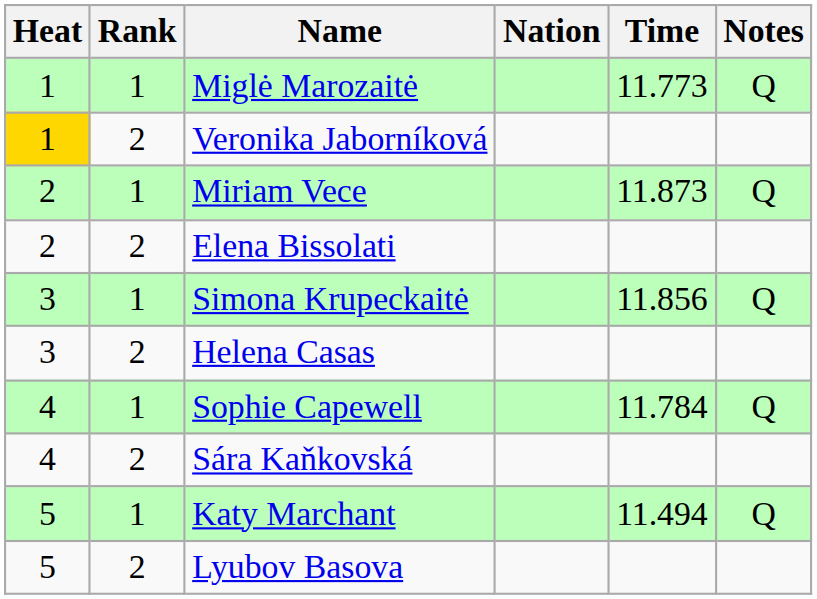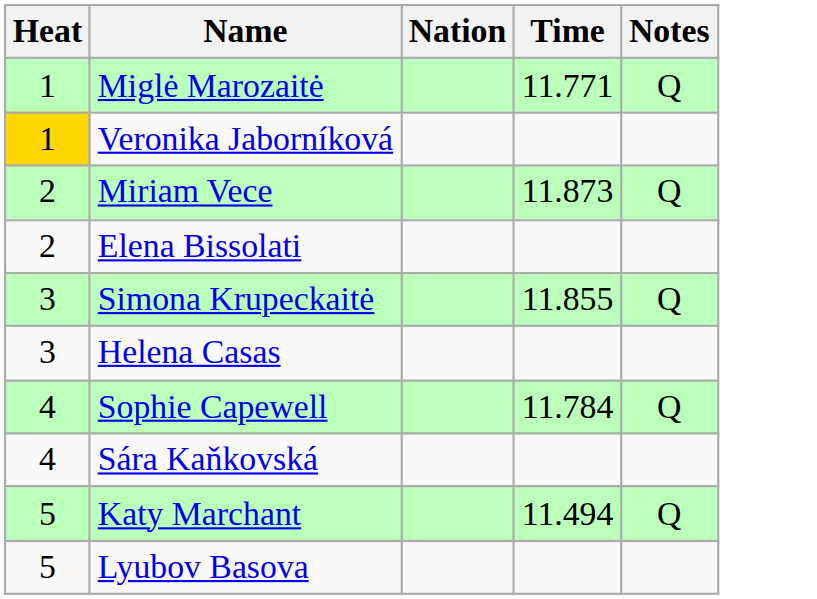- column: Rank | 1 | 2 | 1 | 2 | 1 | 2 | 1 | 2 | 1 | 2
Miglė Marozaitė | Time: 11.773 -> 11.771
Simona Krupeckaitė | Time: 11.856 -> 11.855
